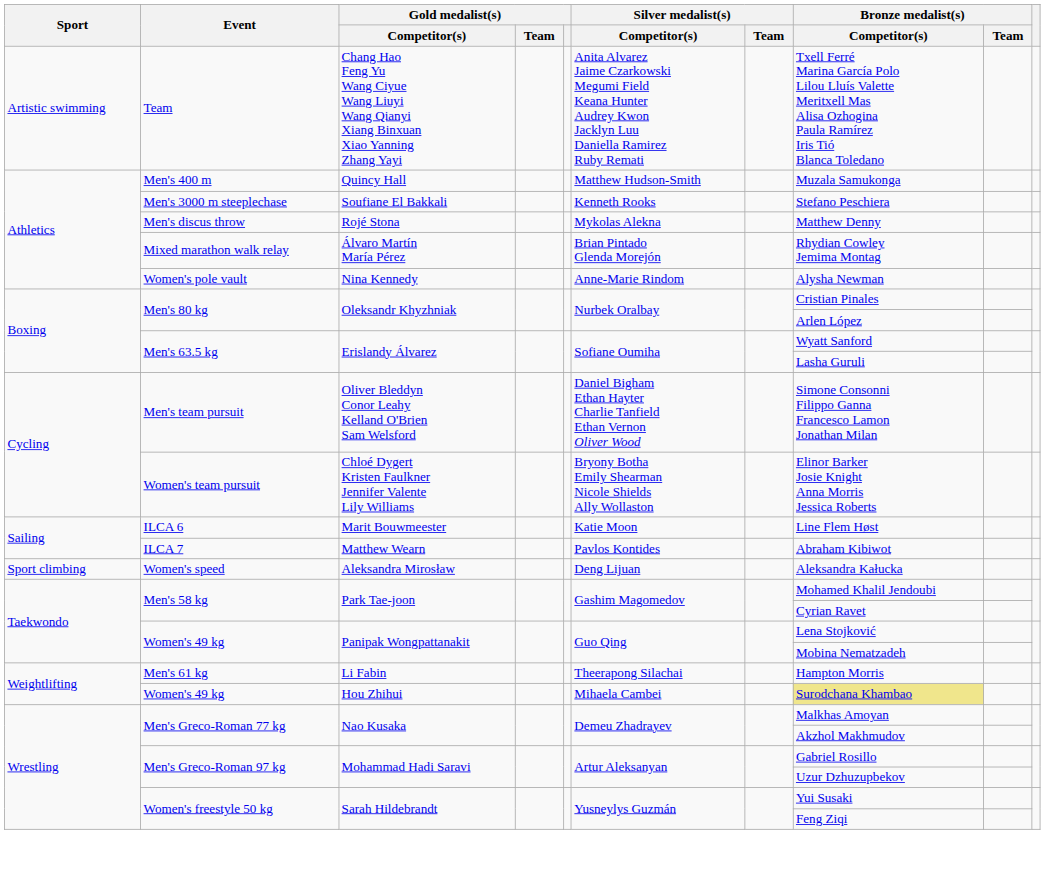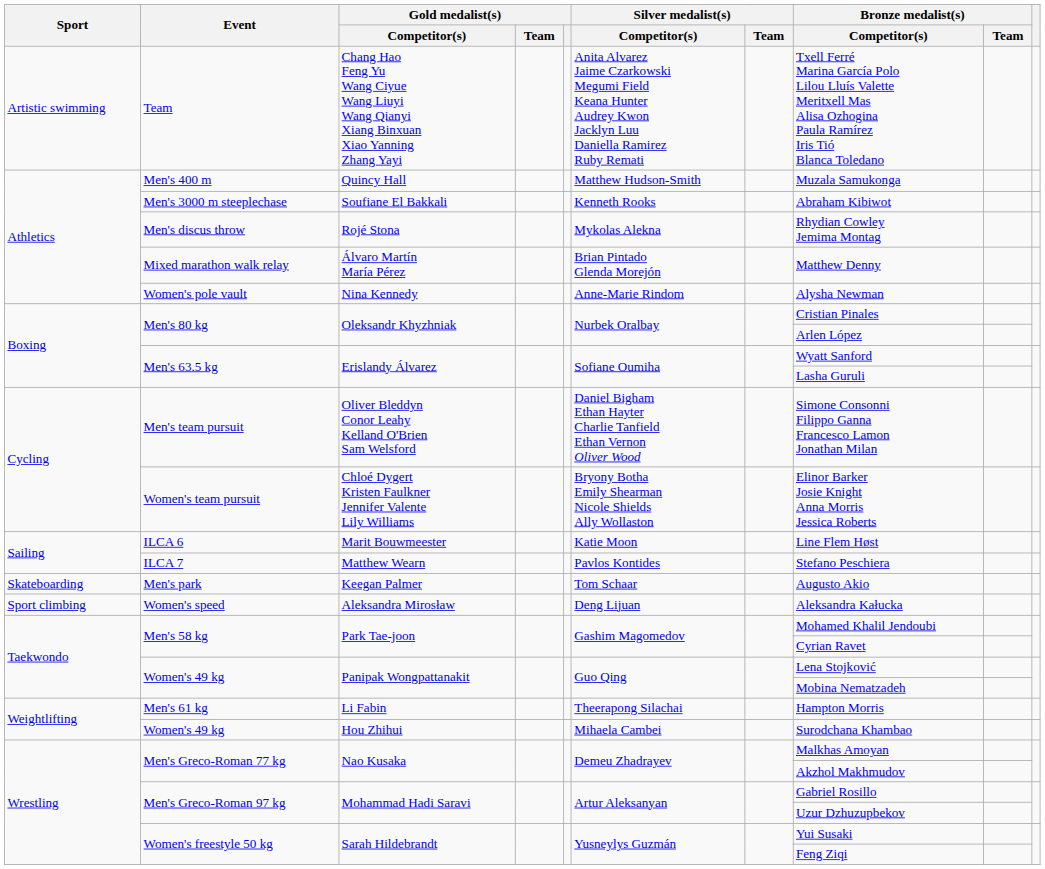Soufiane El Bakkali | Bronze medalist(s) / Competitor(s): Stefano Peschiera -> Abraham Kibiwot
Rojé Stona | Bronze medalist(s) / Competitor(s): Matthew Denny -> Rhydian Cowley Jemima Montag
Álvaro Martín María Pérez | Bronze medalist(s) / Competitor(s): Rhydian Cowley Jemima Montag -> Matthew Denny
Matthew Wearn | Bronze medalist(s) / Competitor(s): Abraham Kibiwot -> Stefano Peschiera
+ row: Skateboarding | Men's park | Keegan Palmer | Tom Schaar | Augusto Akio
Hou Zhihui | Bronze medalist(s) / Competitor(s): khaki background -> no background
